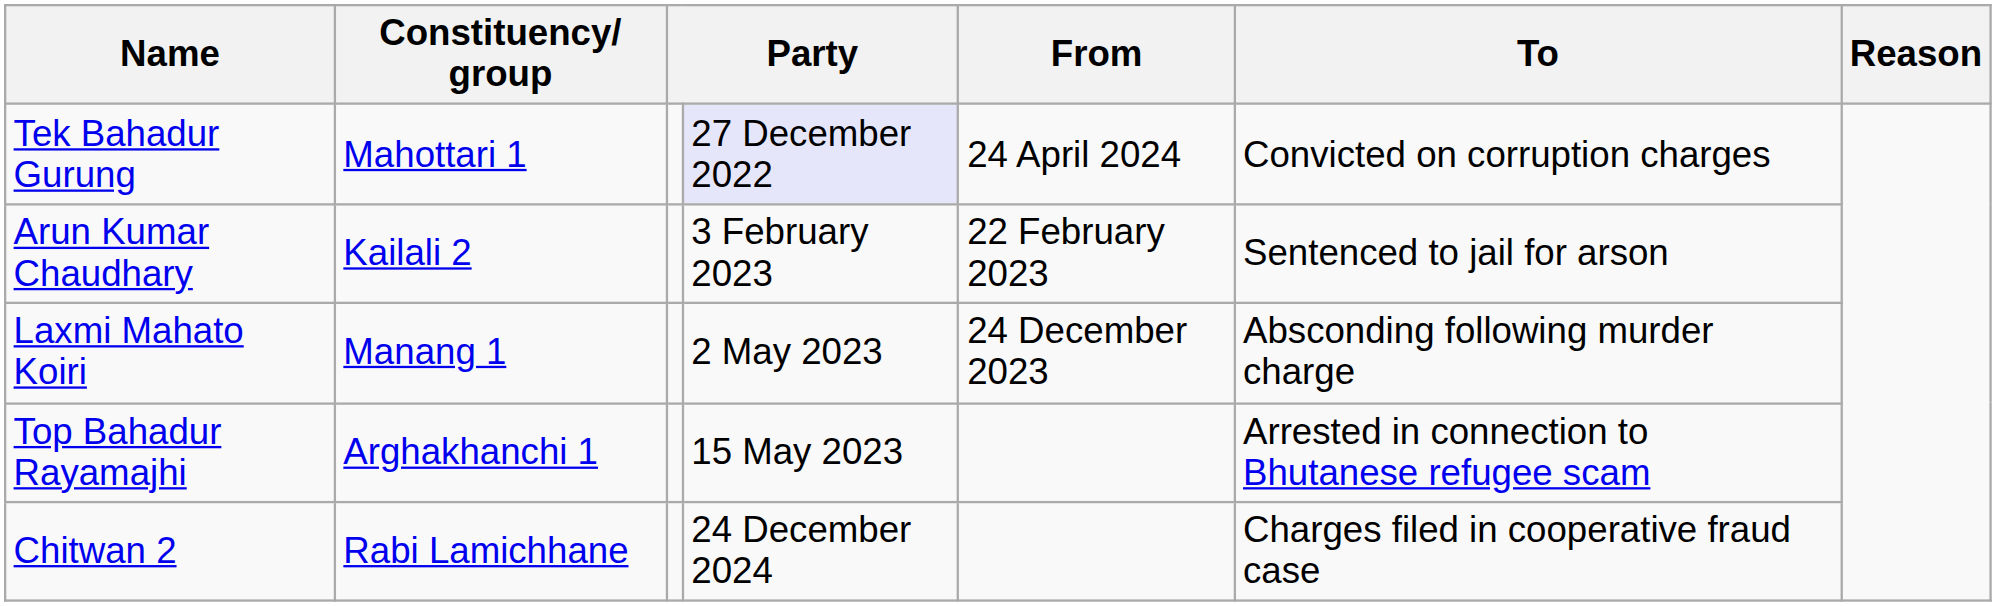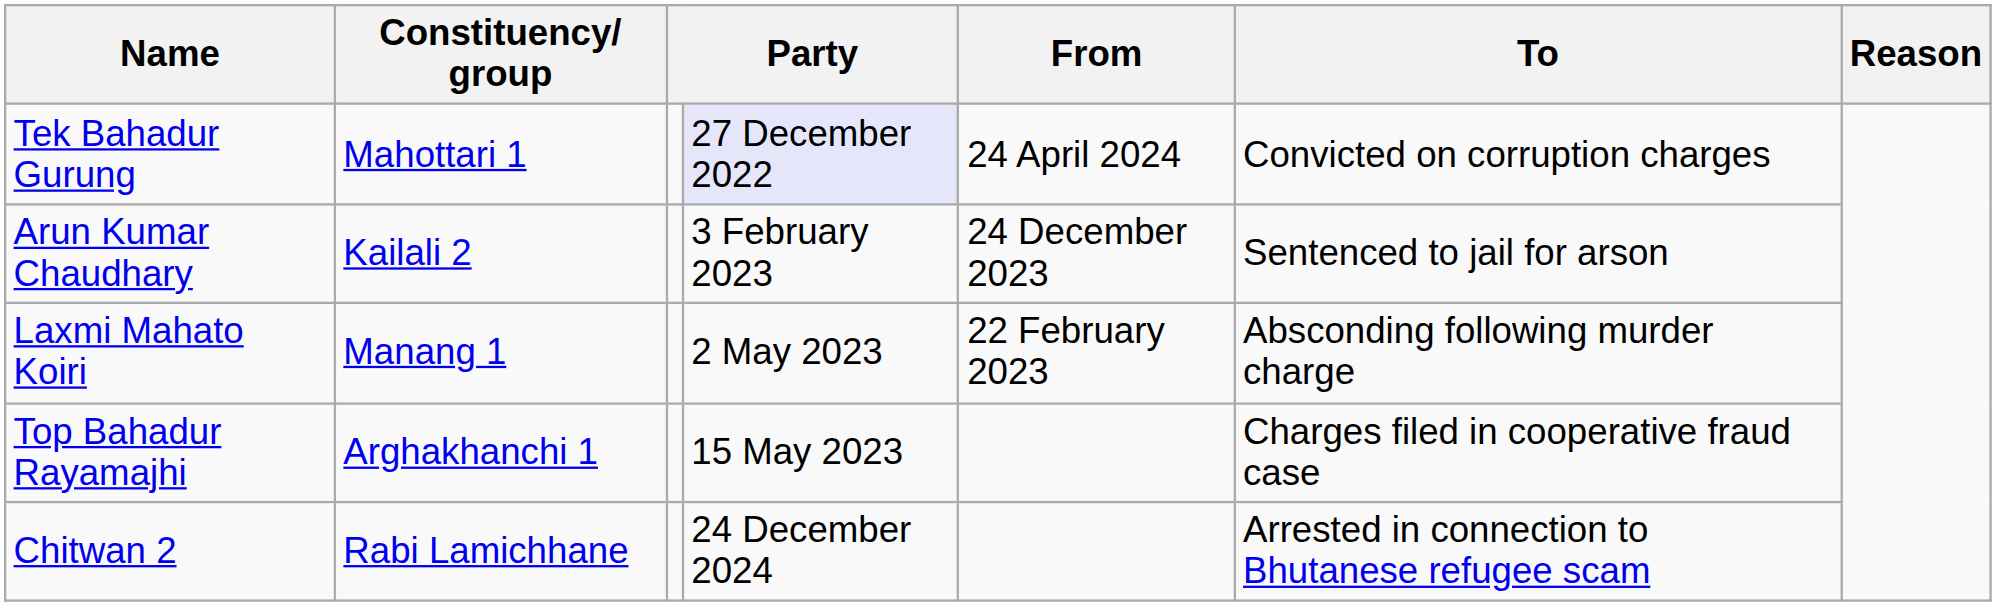Arun Kumar Chaudhary | From: 22 February 2023 -> 24 December 2023
Laxmi Mahato Koiri | From: 24 December 2023 -> 22 February 2023
Top Bahadur Rayamajhi | To: Arrested in connection to Bhutanese refugee scam -> Charges filed in cooperative fraud case
Chitwan 2 | To: Charges filed in cooperative fraud case -> Arrested in connection to Bhutanese refugee scam
